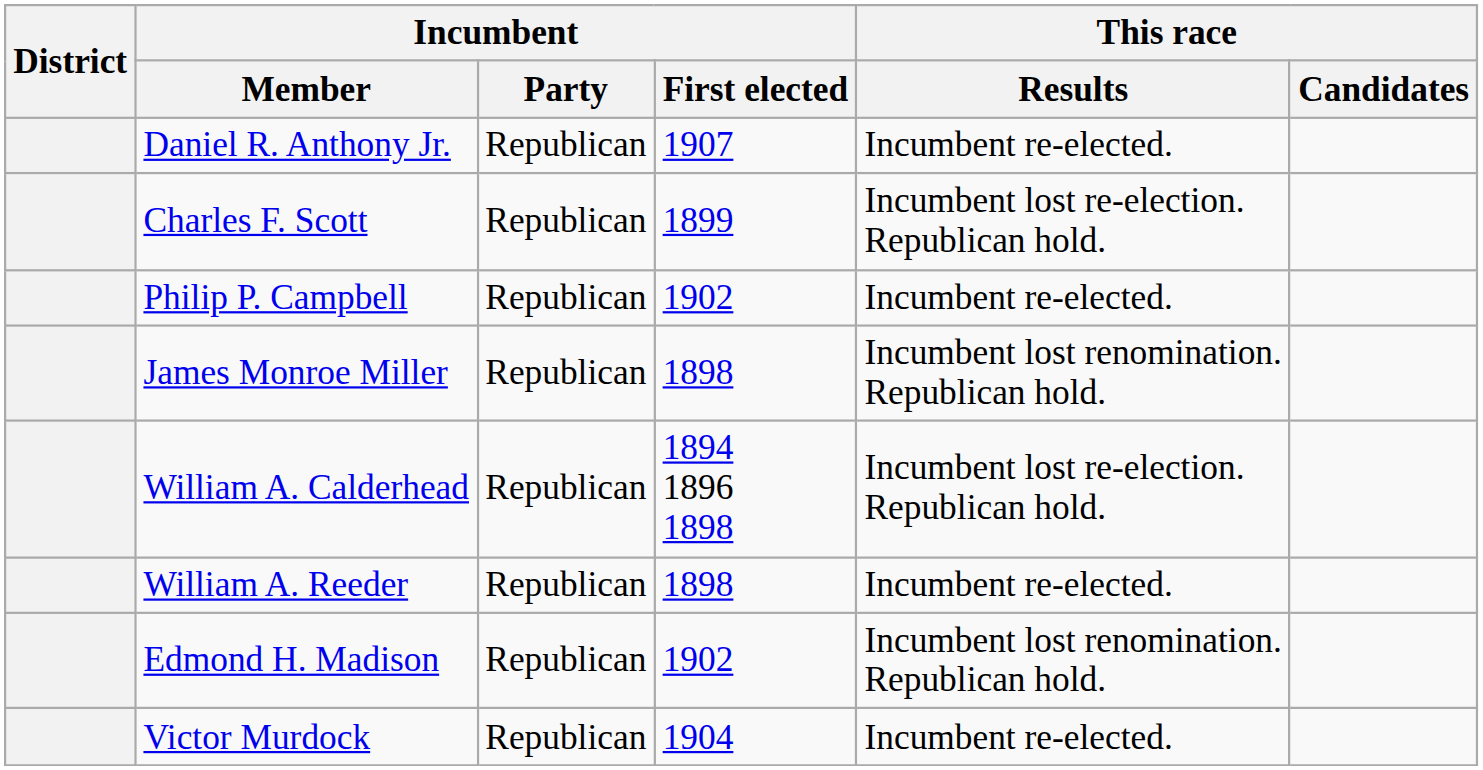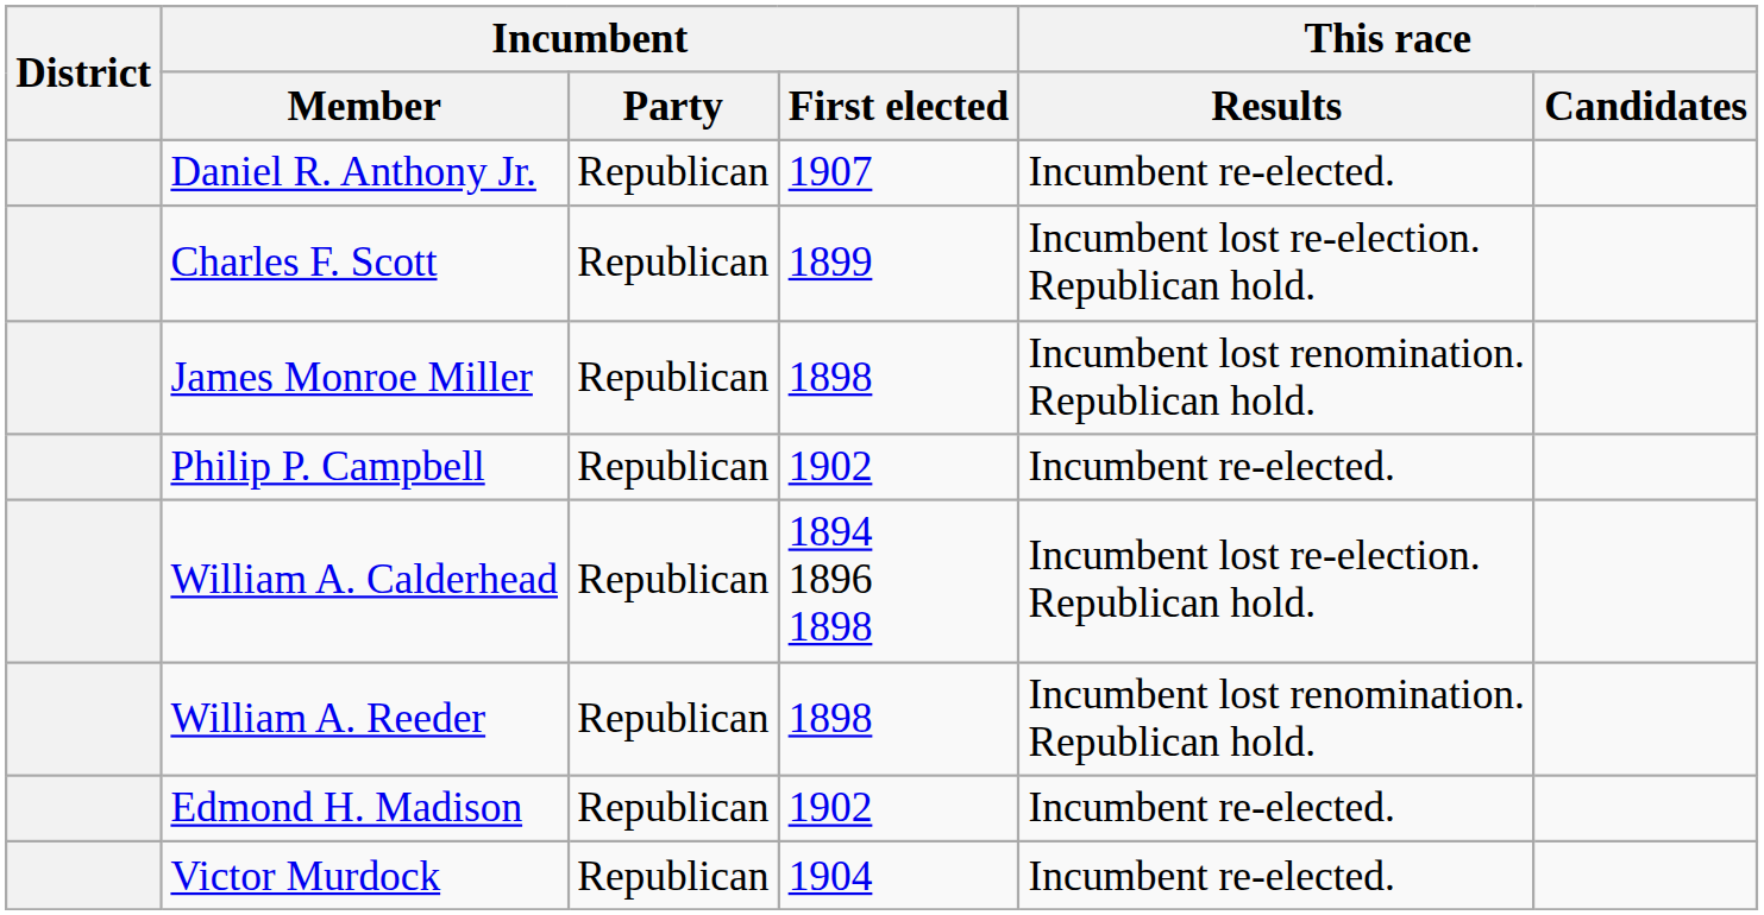rows swapped: Philip P. Campbell <-> James Monroe Miller
William A. Reeder | This race / Results: Incumbent re-elected. -> Incumbent lost renomination. Republican hold.
Edmond H. Madison | This race / Results: Incumbent lost renomination. Republican hold. -> Incumbent re-elected.
